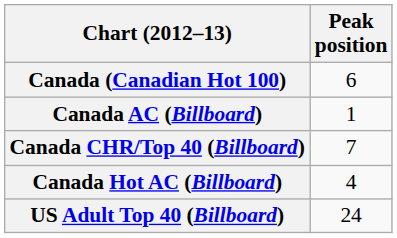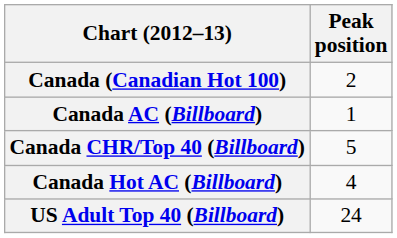Canada (Canadian Hot 100) | Peak position: 6 -> 2
Canada CHR/Top 40 (Billboard) | Peak position: 7 -> 5
